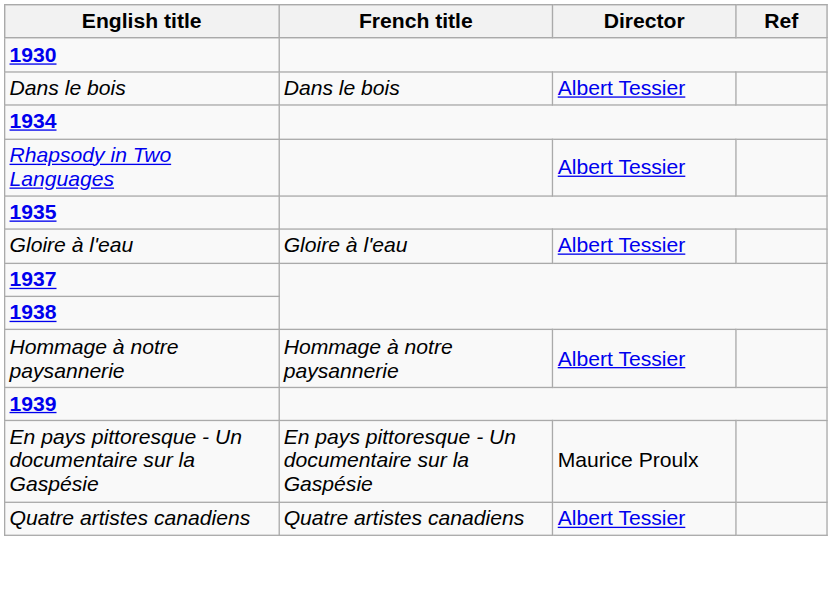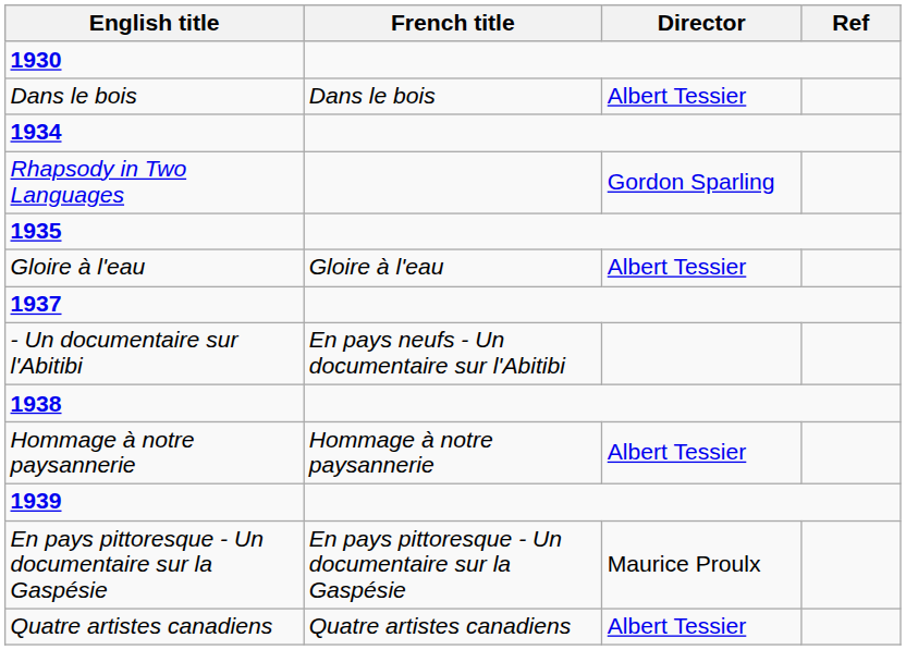Rhapsody in Two Languages | Director: Albert Tessier -> Gordon Sparling
+ row: - Un documentaire sur l'Abitibi | En pays neufs - Un documentaire sur l'Abitibi
